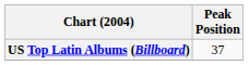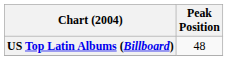US Top Latin Albums (Billboard) | Peak Position: 37 -> 48
